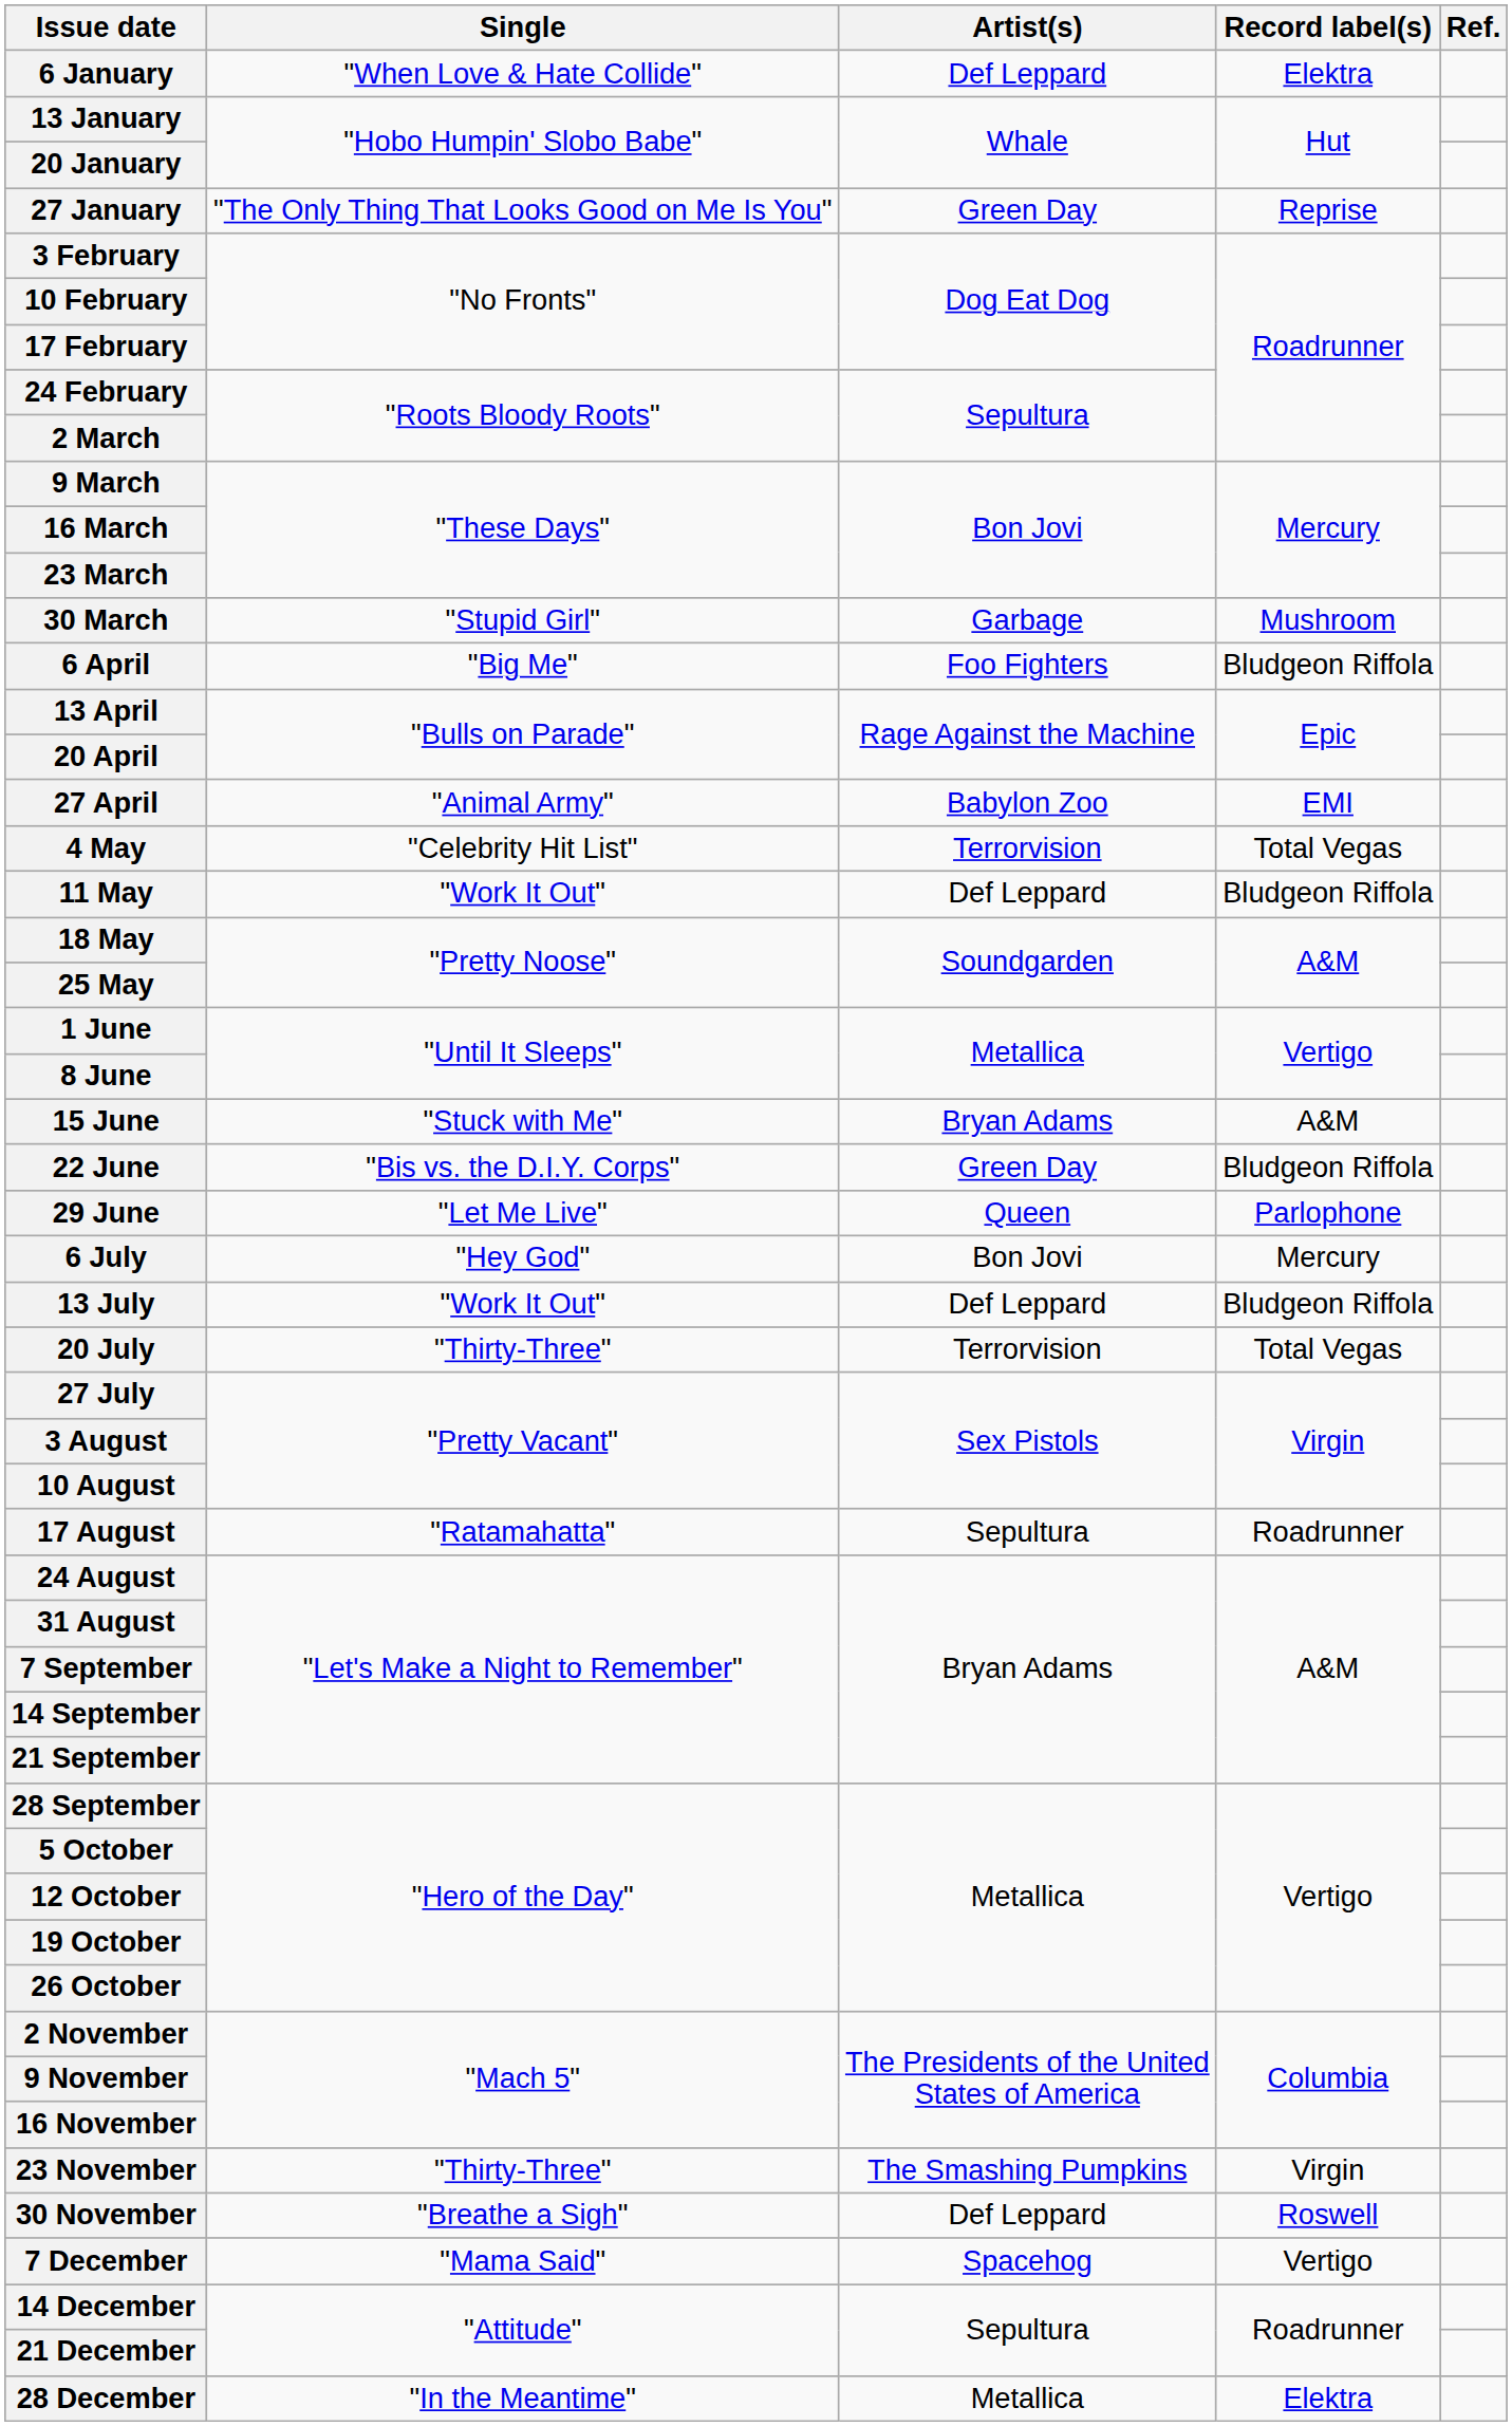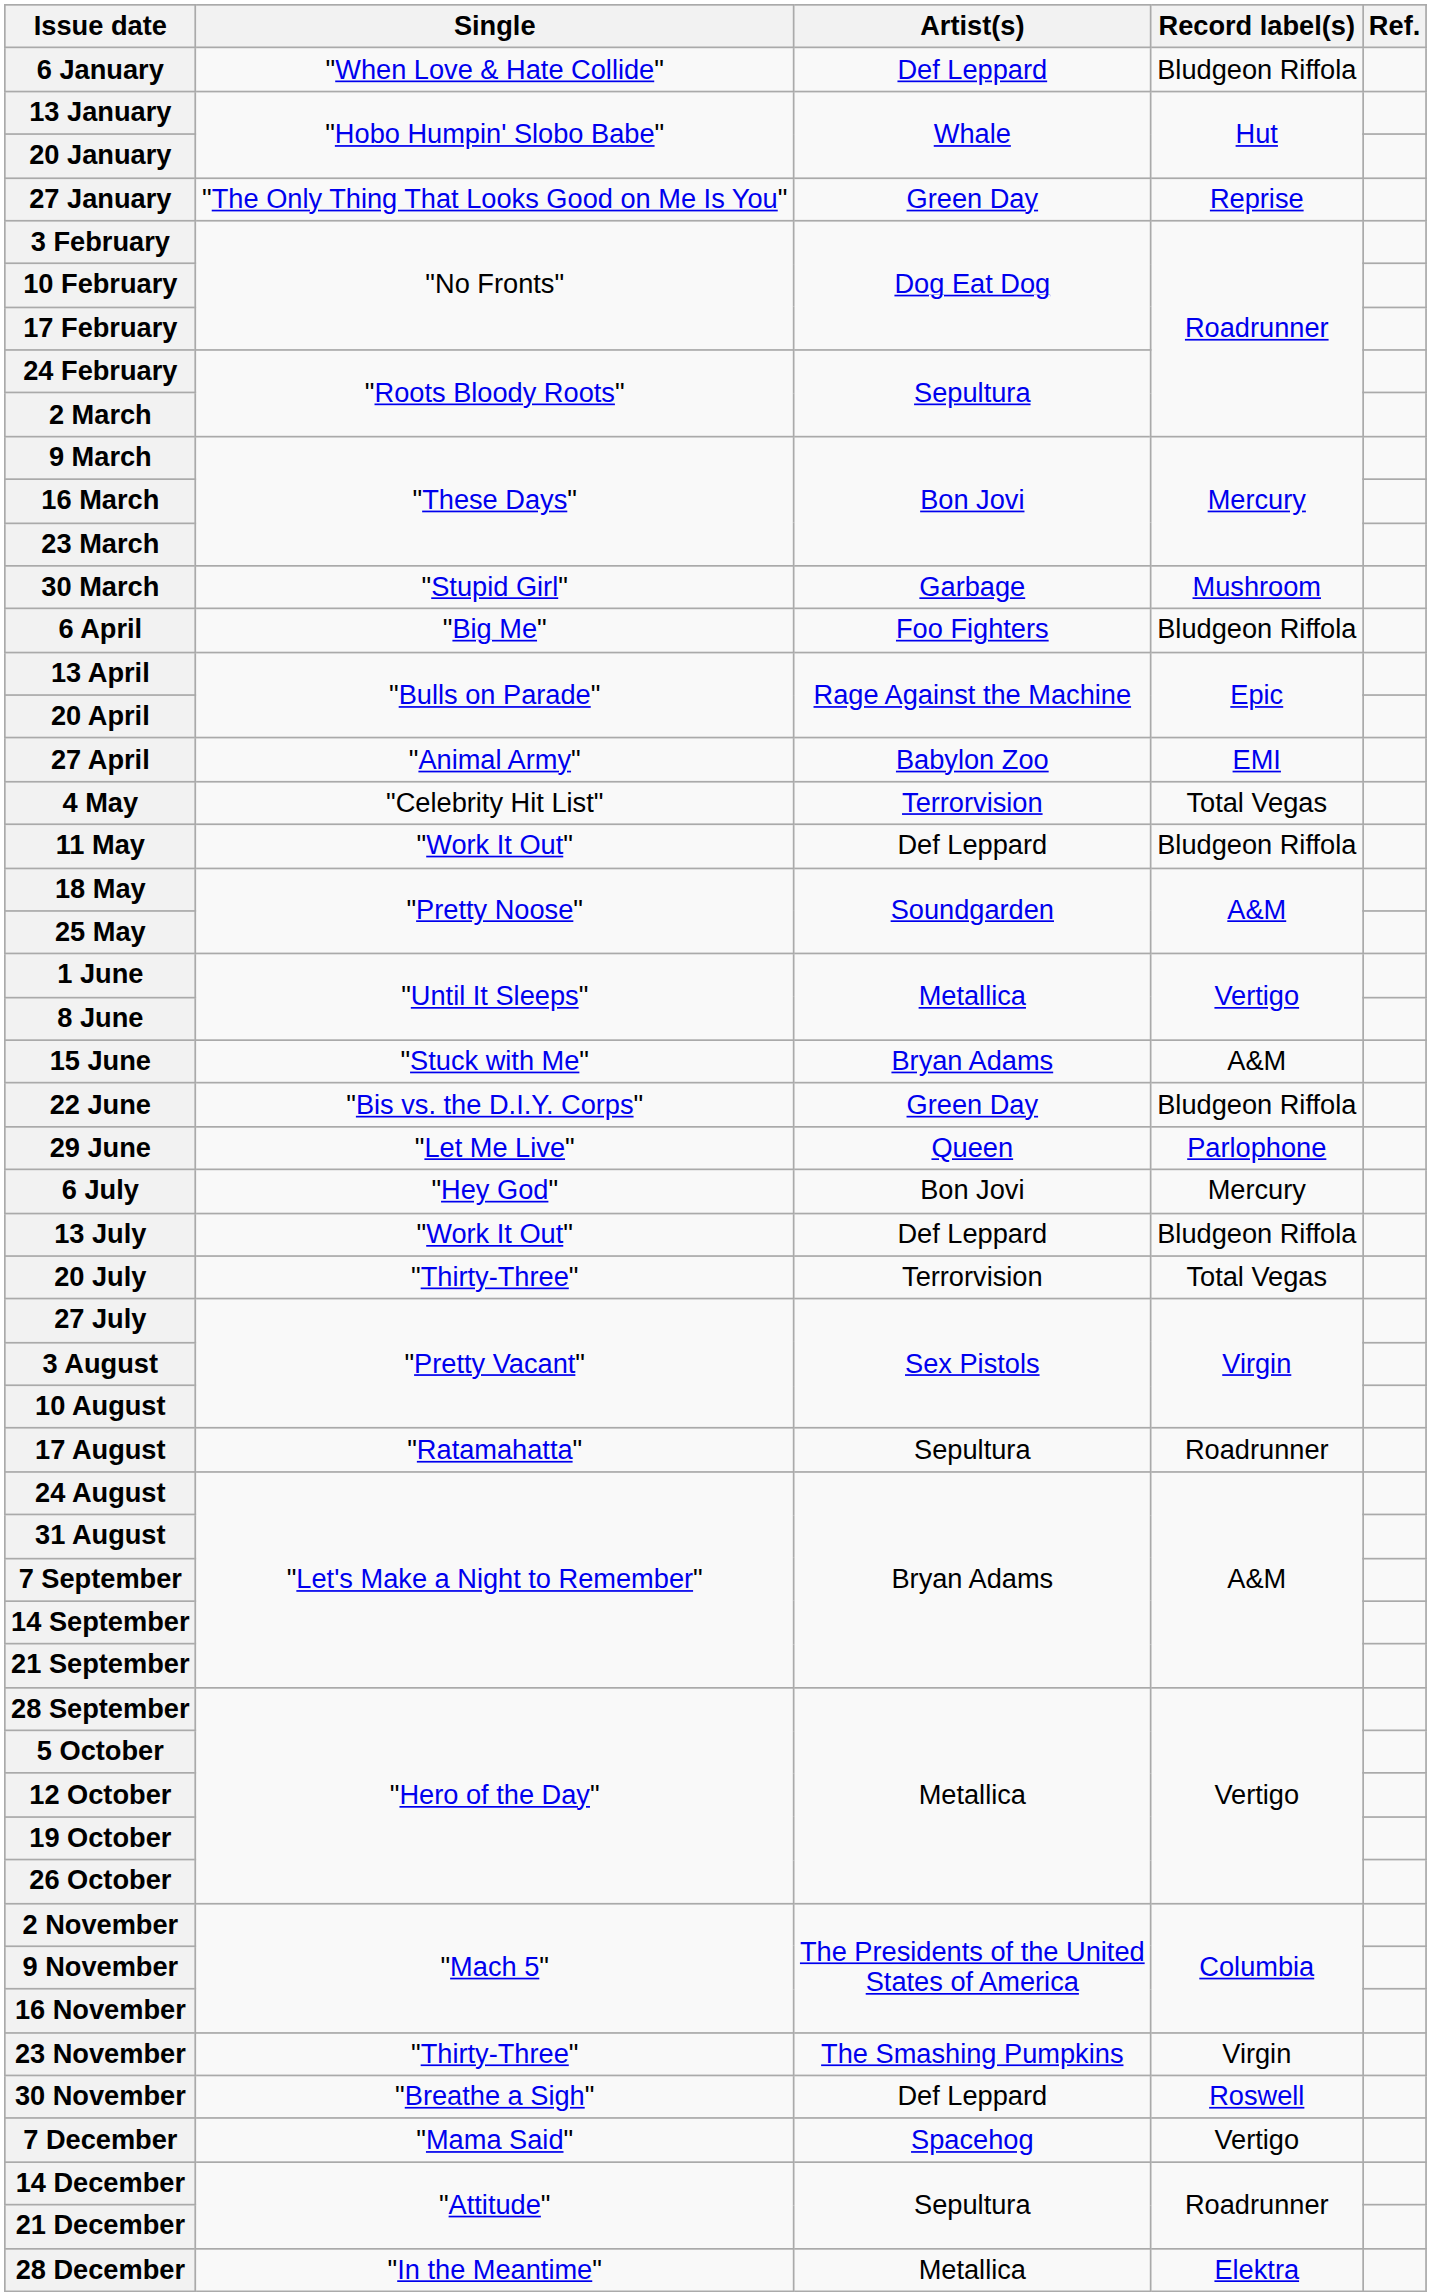6 January | Record label(s): Elektra -> Bludgeon Riffola
